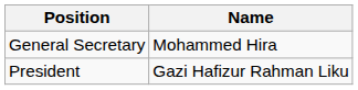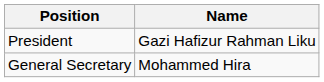rows swapped: President <-> General Secretary
